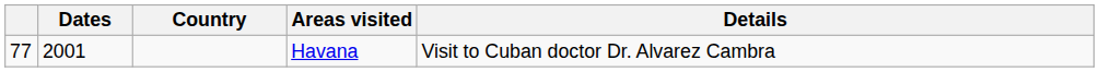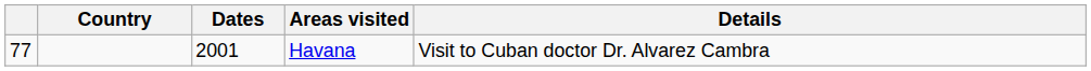columns swapped: Dates <-> Country
